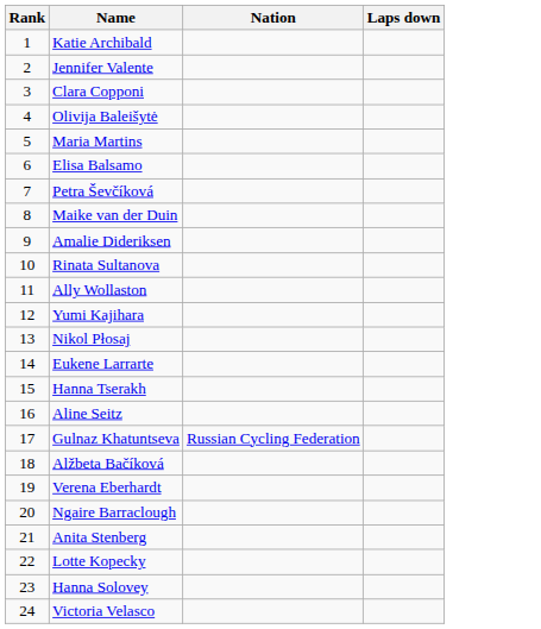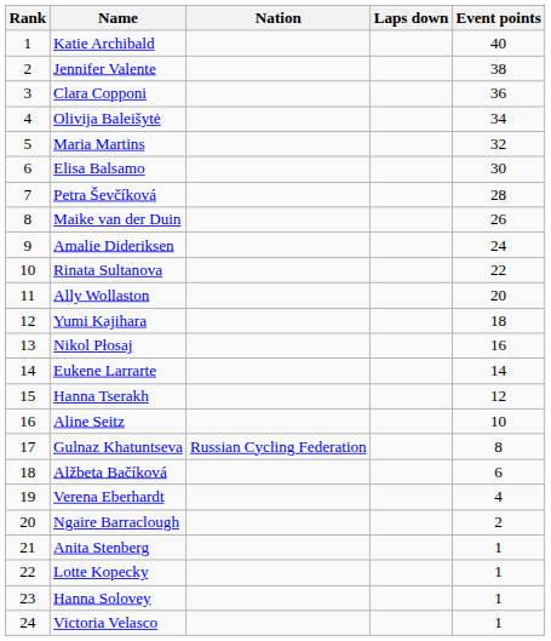+ column: Event points | 40 | 38 | 36 | 34 | 32 | 30 | 28 | 26 | 24 | 22 | 20 | 18 | 16 | 14 | 12 | 10 | 8 | 6 | 4 | 2 | 1 | 1 | 1 | 1
